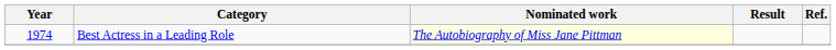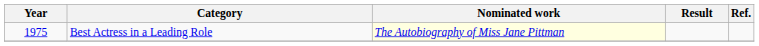Best Actress in a Leading Role | Year: 1974 -> 1975
